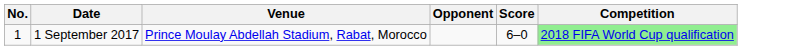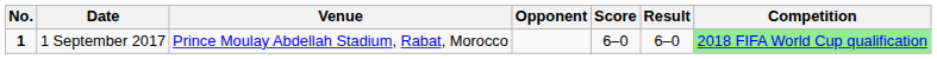+ column: Result | 6–0
1 September 2017 | No.: normal -> bold
